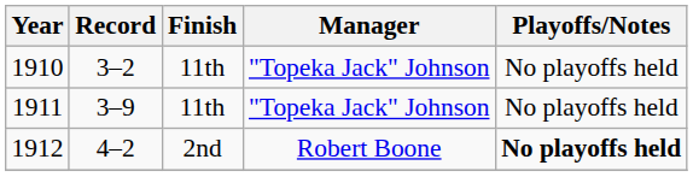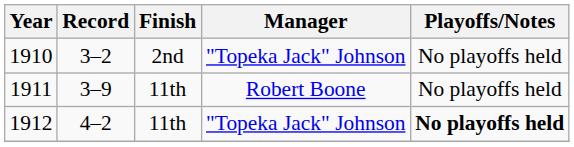1910 | Finish: 11th -> 2nd
1911 | Manager: "Topeka Jack" Johnson -> Robert Boone
1912 | Finish: 2nd -> 11th
1912 | Manager: Robert Boone -> "Topeka Jack" Johnson
